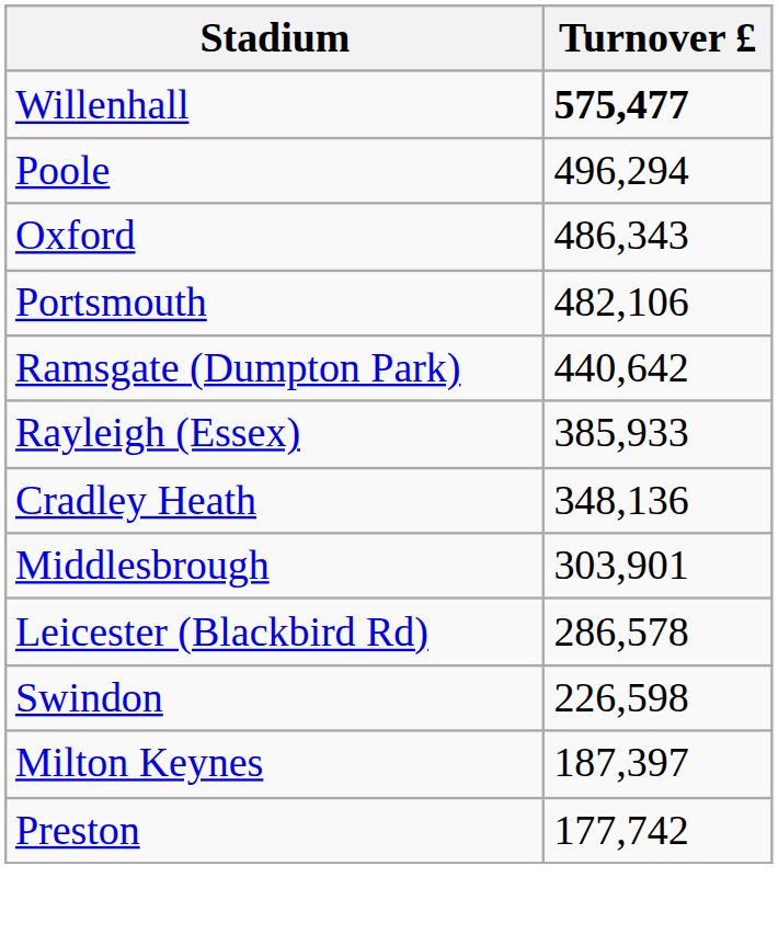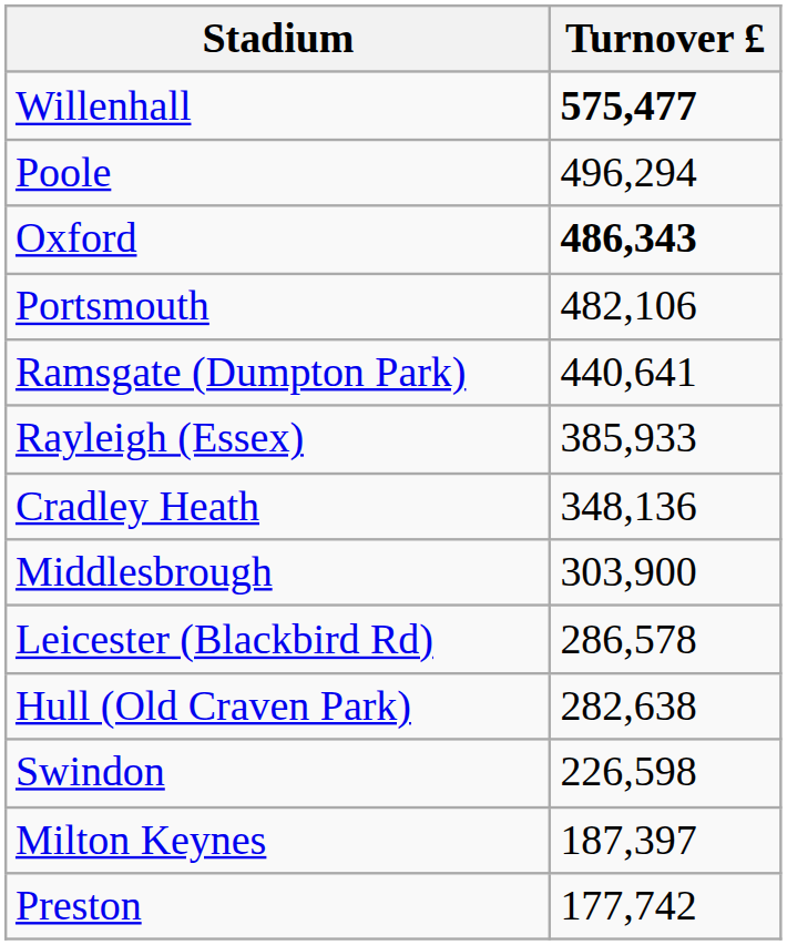Oxford | Turnover £: normal -> bold
Ramsgate (Dumpton Park) | Turnover £: 440,642 -> 440,641
Middlesbrough | Turnover £: 303,901 -> 303,900
+ row: Hull (Old Craven Park) | 282,638
